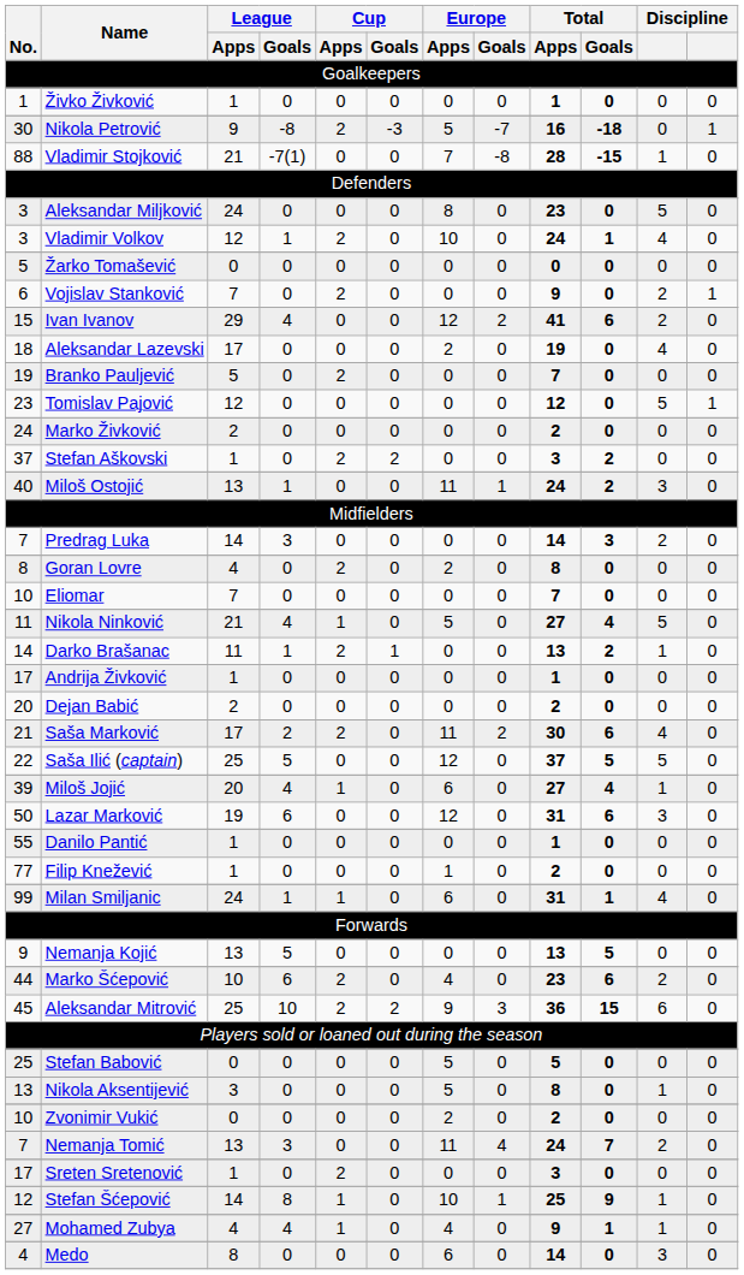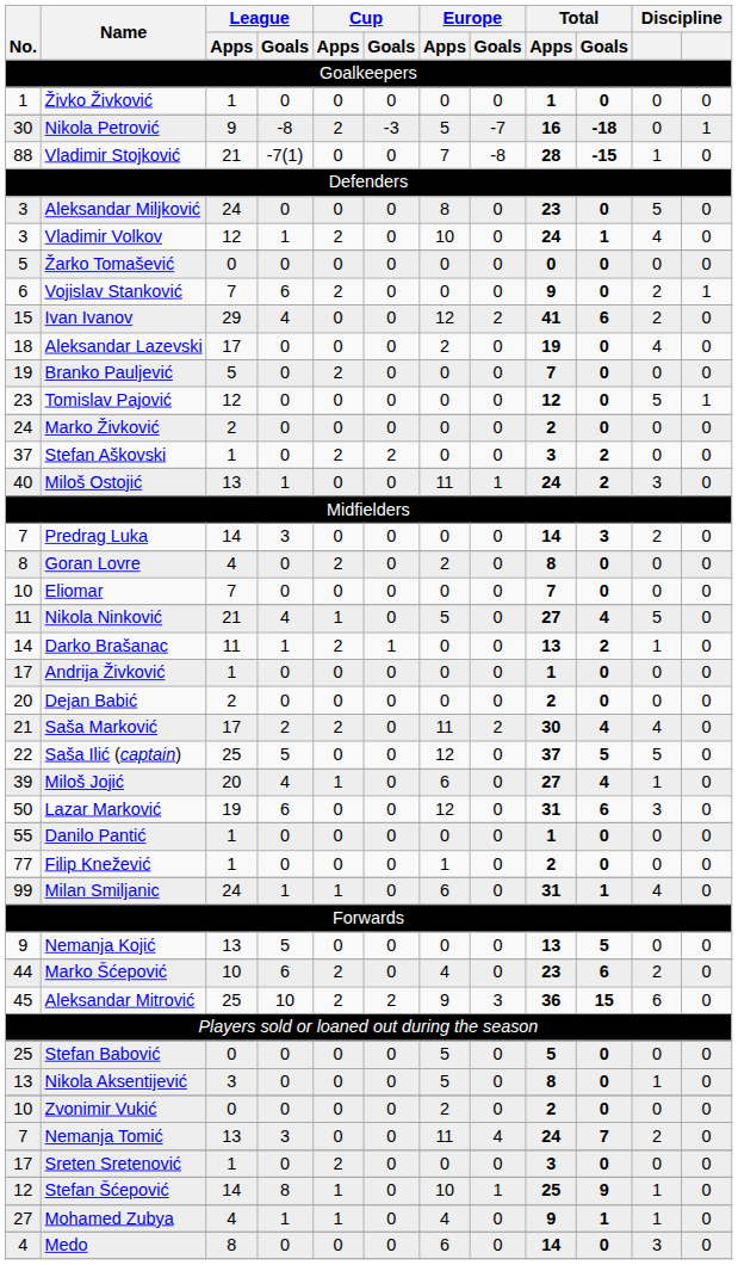Vojislav Stanković | League / Goals: 0 -> 6
Saša Marković | Total / Goals: 6 -> 4
Mohamed Zubya | League / Goals: 4 -> 1
